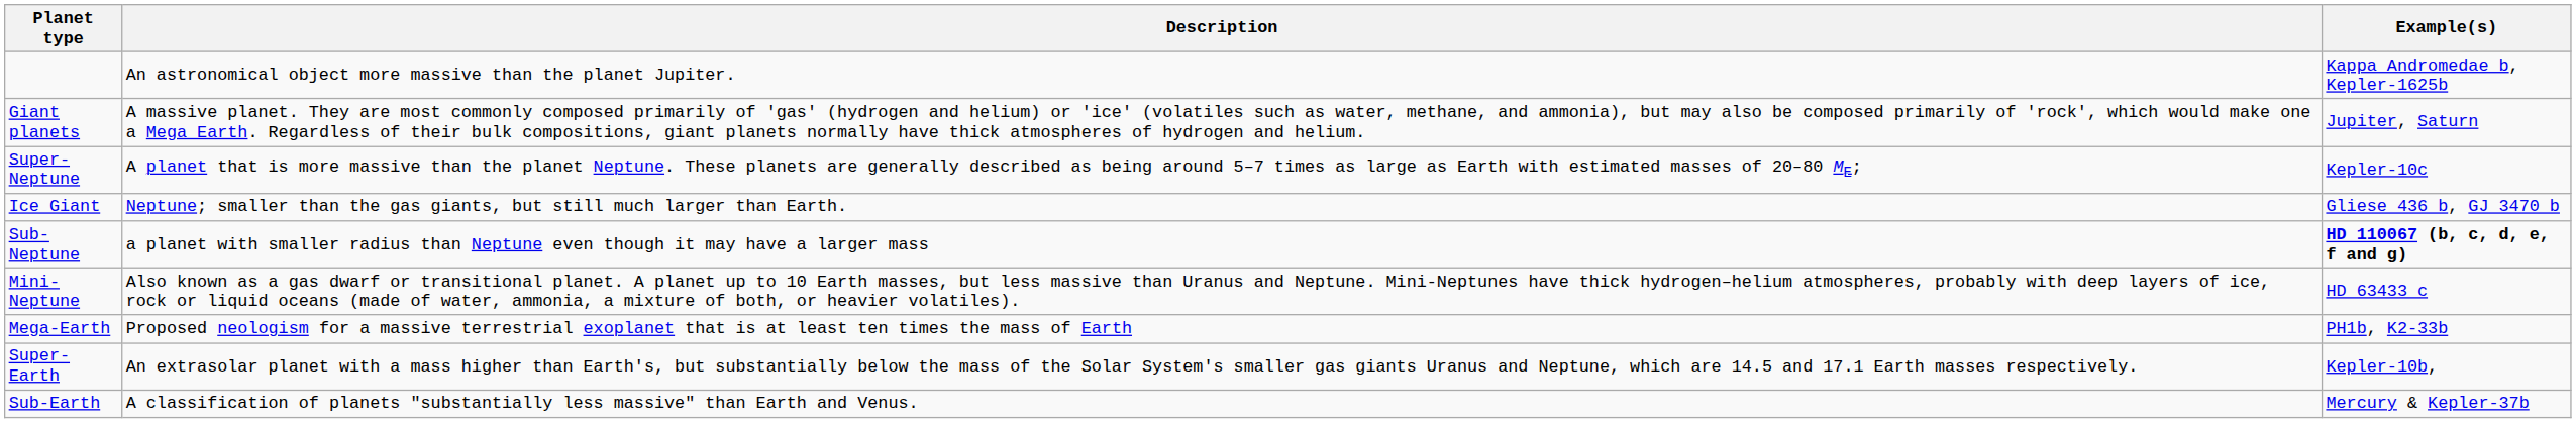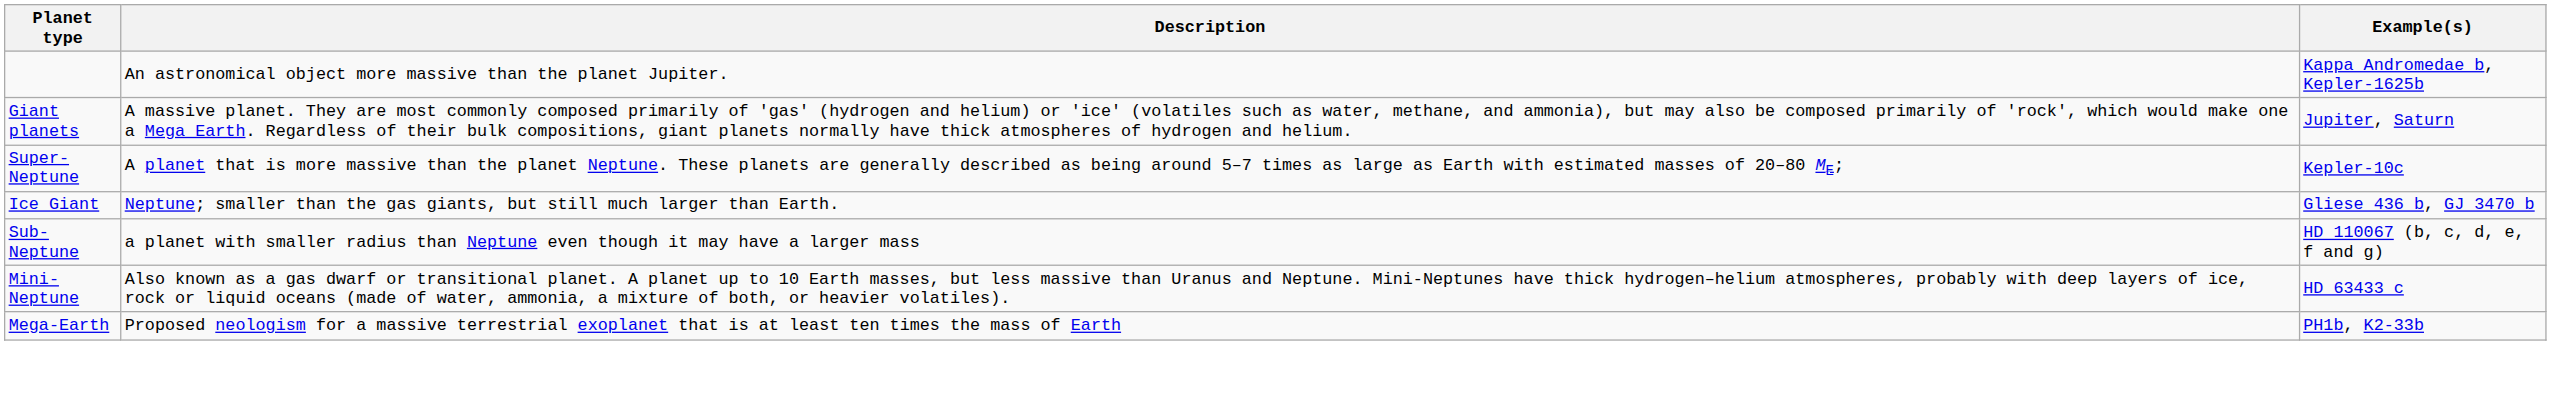Sub-Neptune | Example(s): bold -> normal
- row: Super-Earth | An extrasolar planet with a mass higher than Earth's, but substantially below the mass of the Solar System's smaller gas giants Uranus and Neptune, which are 14.5 and 17.1 Earth masses respectively. | Kepler-10b,
- row: Sub-Earth | A classification of planets "substantially less massive" than Earth and Venus. | Mercury & Kepler-37b
